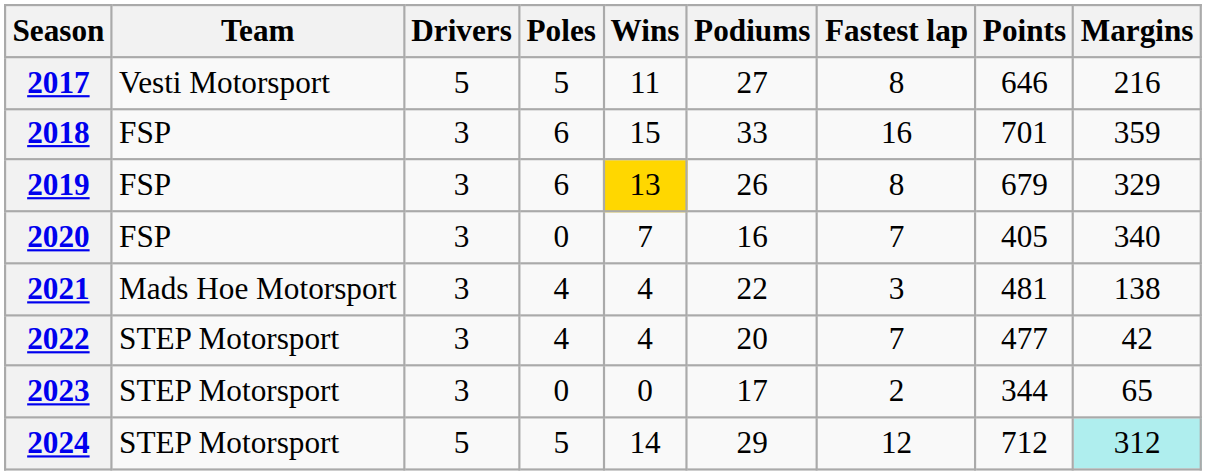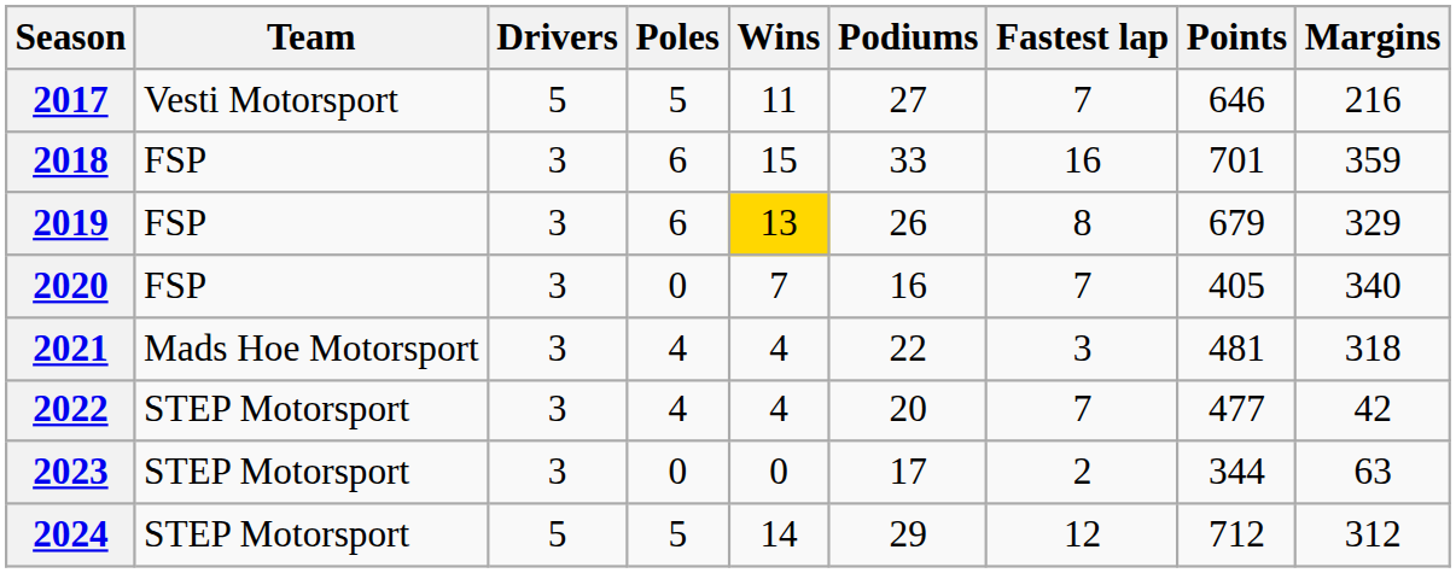2017 | Fastest lap: 8 -> 7
2021 | Margins: 138 -> 318
2023 | Margins: 65 -> 63
2024 | Margins: paleturquoise background -> no background
